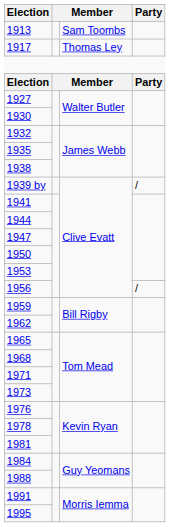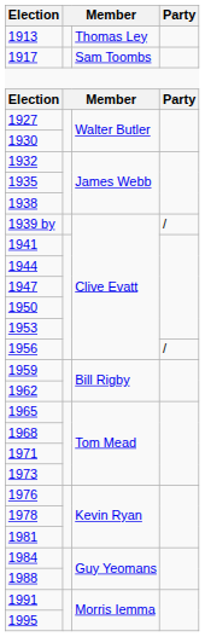1913 | column 3: Sam Toombs -> Thomas Ley
1917 | column 3: Thomas Ley -> Sam Toombs
